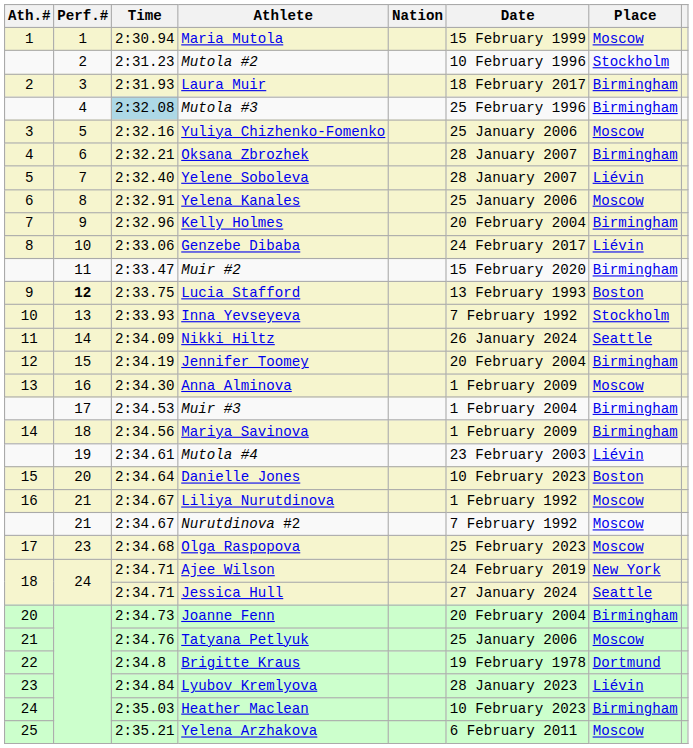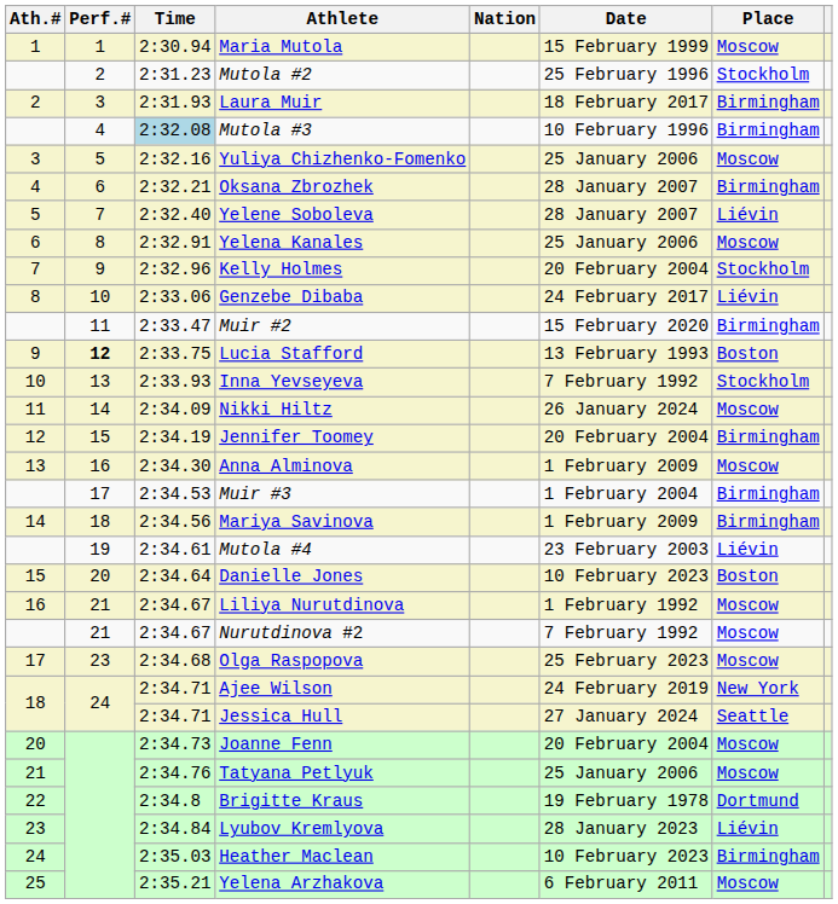Mutola #2 | Date: 10 February 1996 -> 25 February 1996
Mutola #3 | Date: 25 February 1996 -> 10 February 1996
Kelly Holmes | Place: Birmingham -> Stockholm
Nikki Hiltz | Place: Seattle -> Moscow
Joanne Fenn | Place: Birmingham -> Moscow
